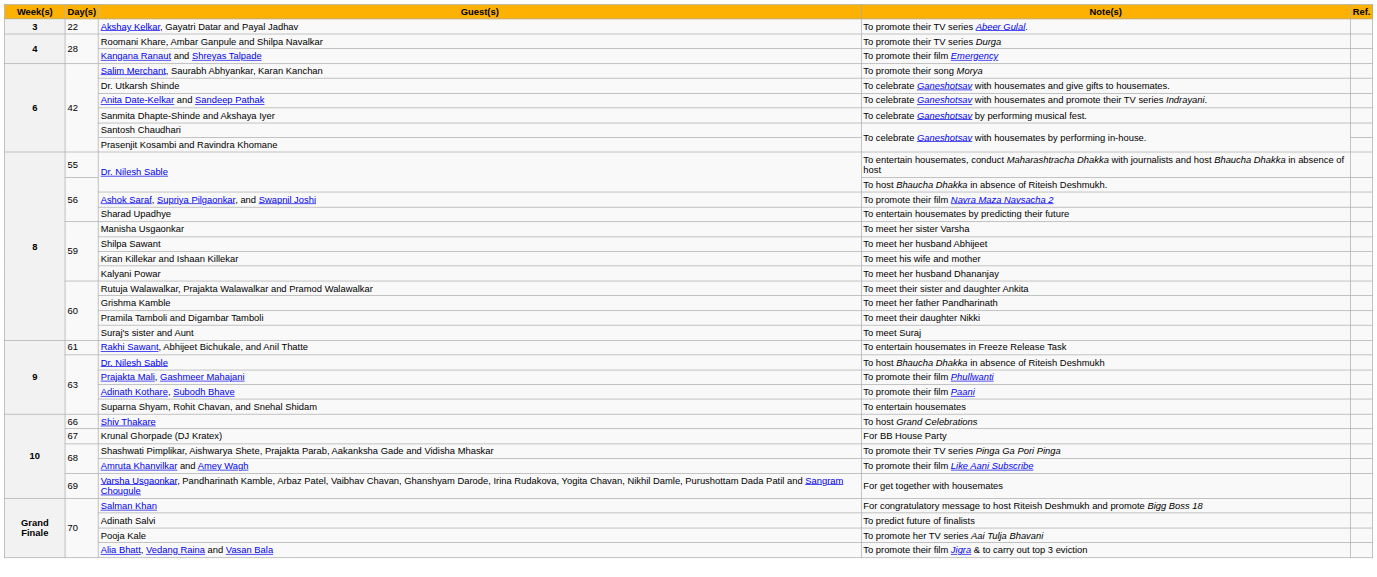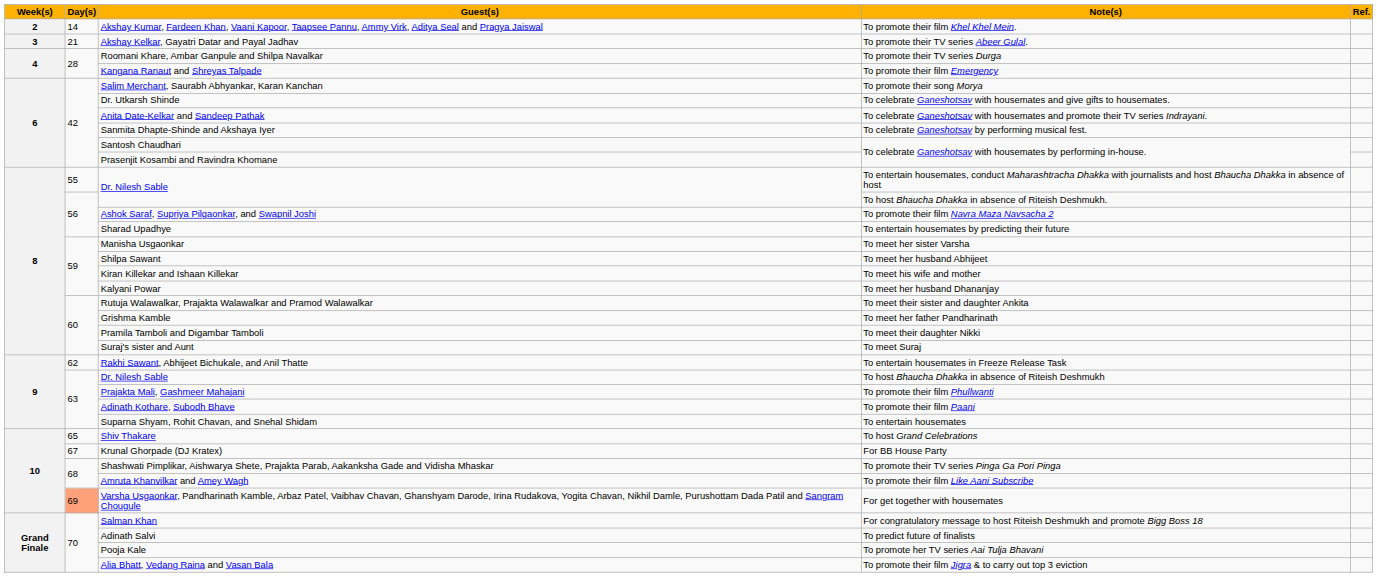+ row: 2 | 14 | Akshay Kumar, Fardeen Khan, Vaani Kapoor, Taapsee Pannu, Ammy Virk, Aditya Seal and Pragya Jaiswal | To promote their film Khel Khel Mein.
To promote their TV series Abeer Gulal. | Day(s): 22 -> 21
To entertain housemates in Freeze Release Task | Day(s): 61 -> 62
To host Grand Celebrations | Day(s): 66 -> 65
For get together with housemates | Day(s): no background -> lightsalmon background
